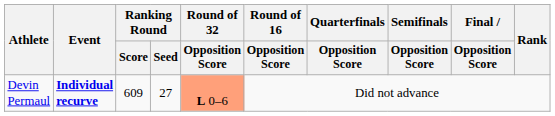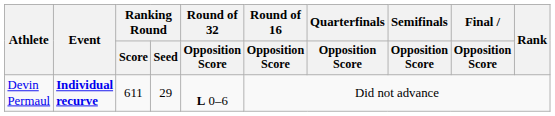Devin Permaul | Ranking Round / Score: 609 -> 611
Devin Permaul | Ranking Round / Seed: 27 -> 29
Devin Permaul | Round of 32 / Opposition Score: lightsalmon background -> no background
